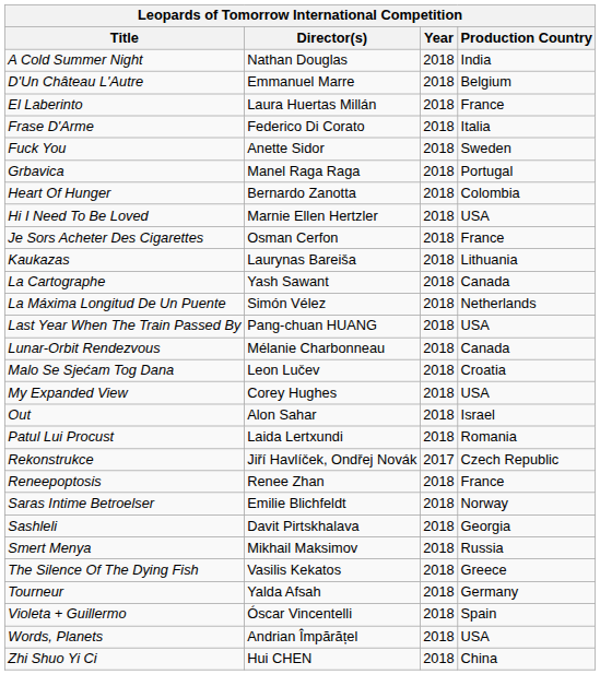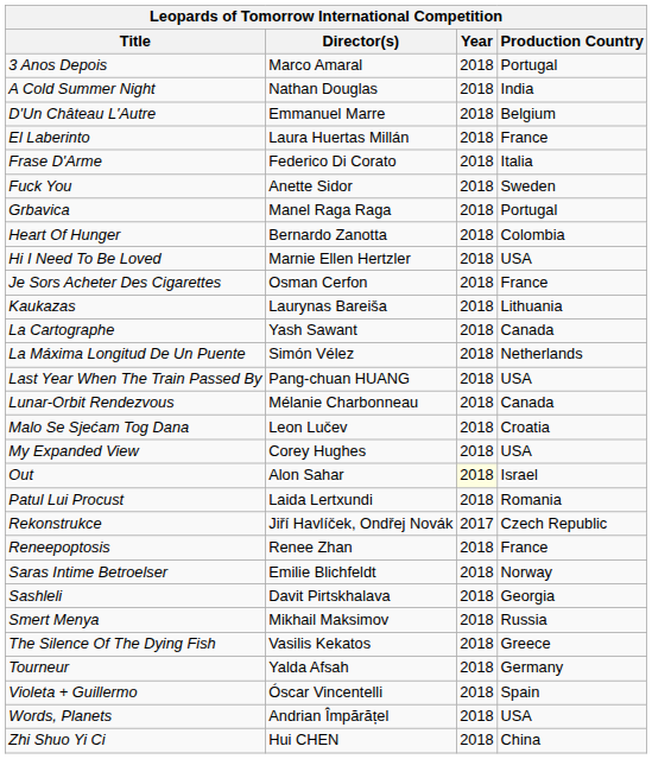+ row: 3 Anos Depois | Marco Amaral | 2018 | Portugal
Out | Year: no background -> lightyellow background
